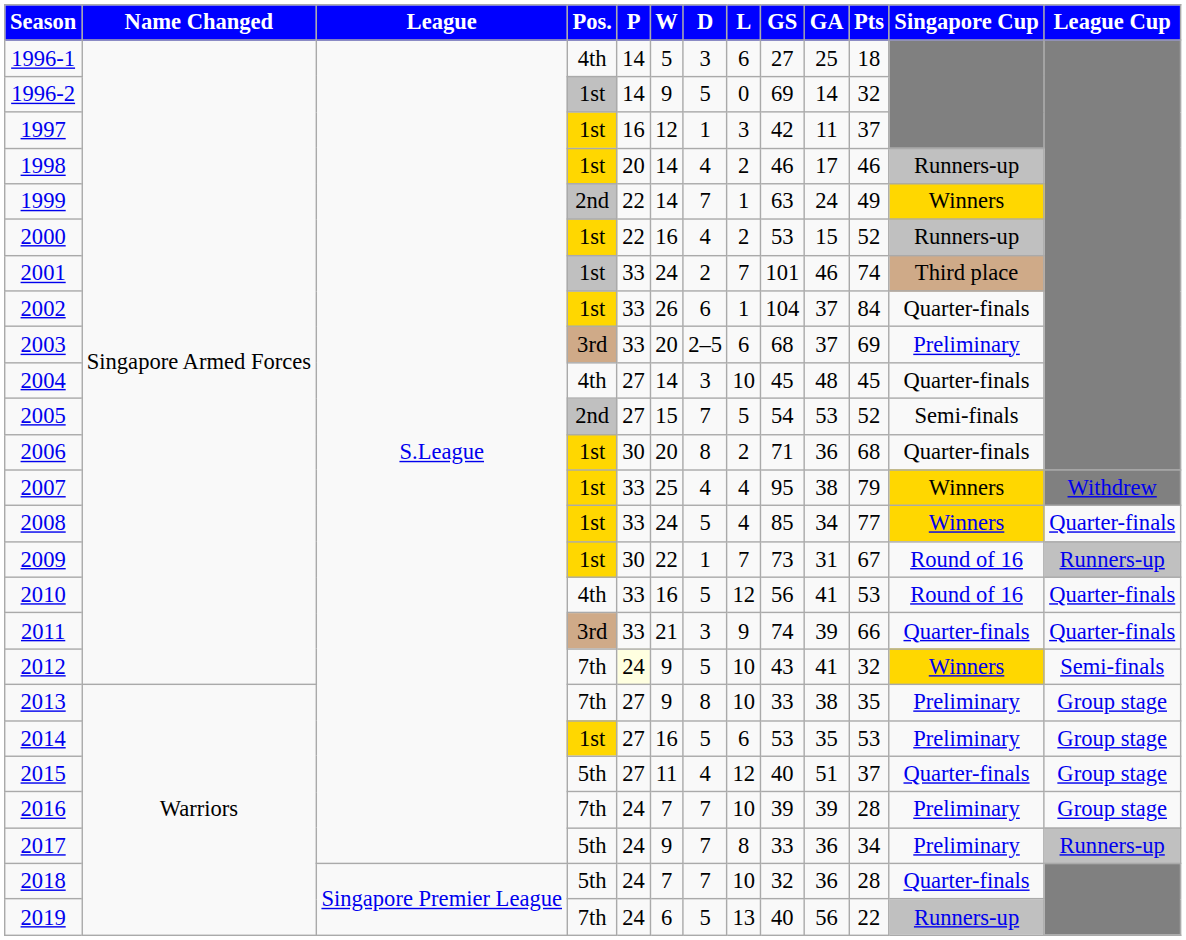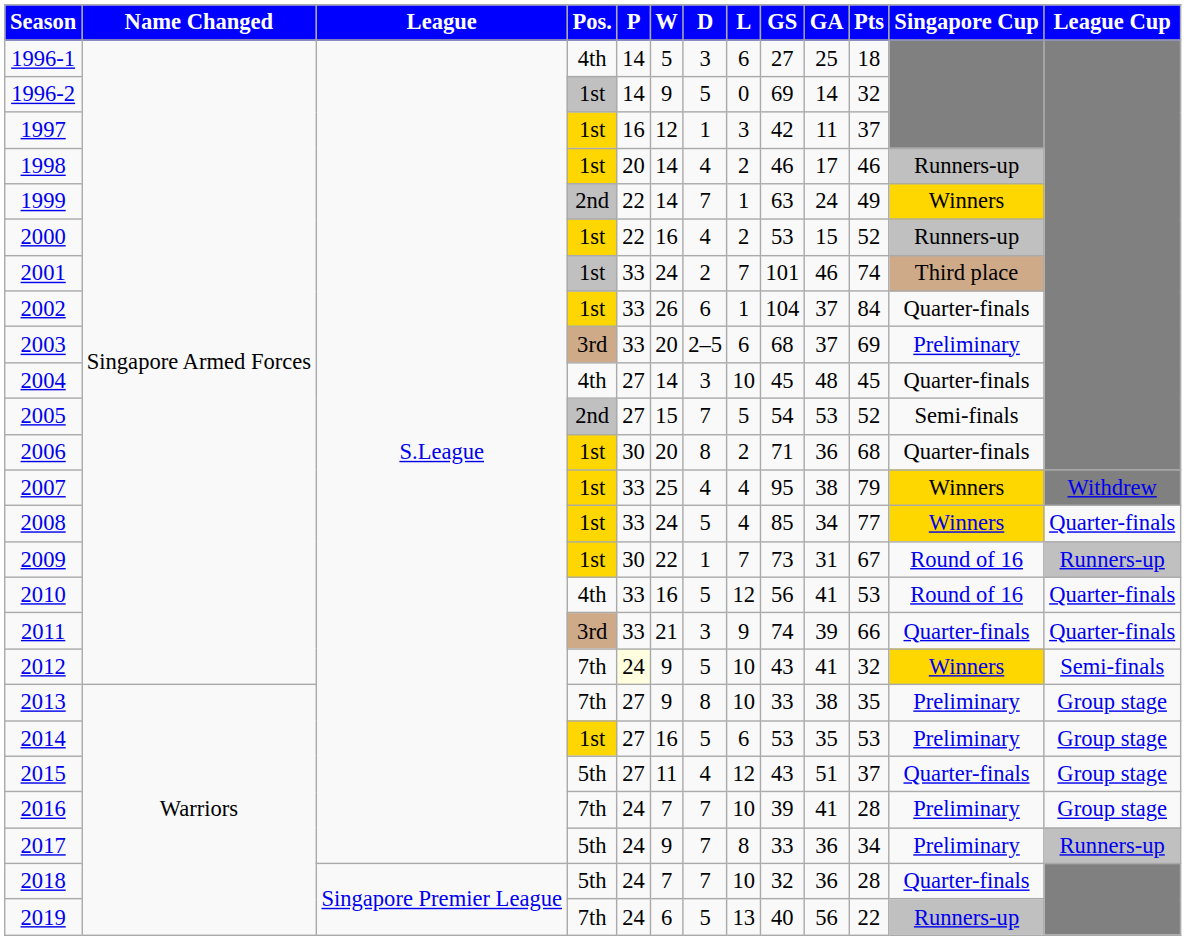2015 | GS: 40 -> 43
2016 | GA: 39 -> 41
